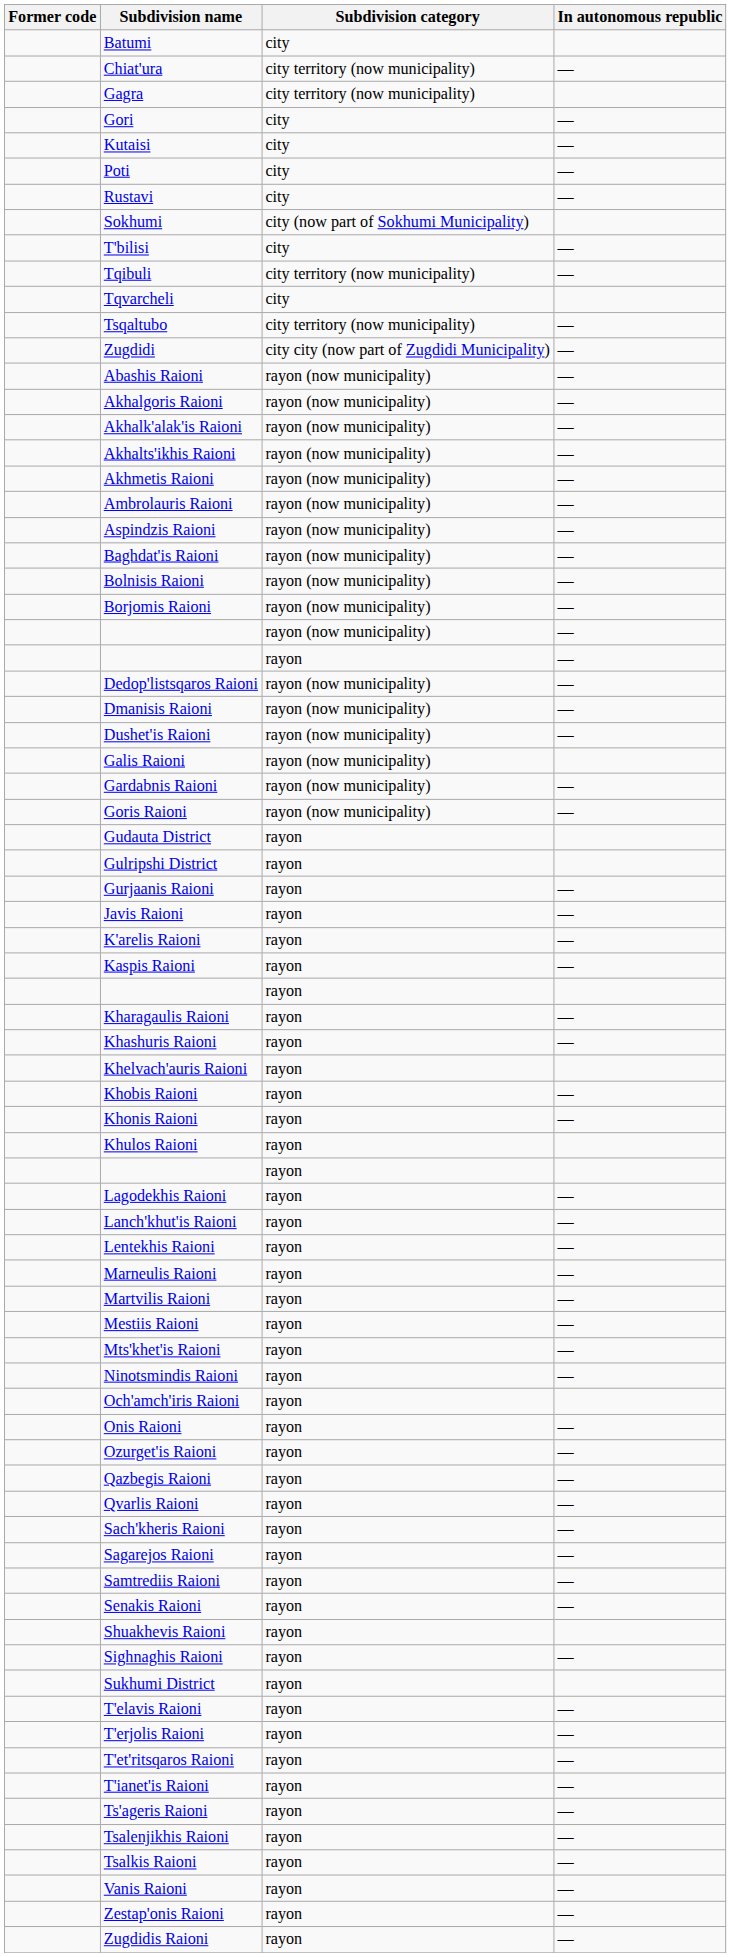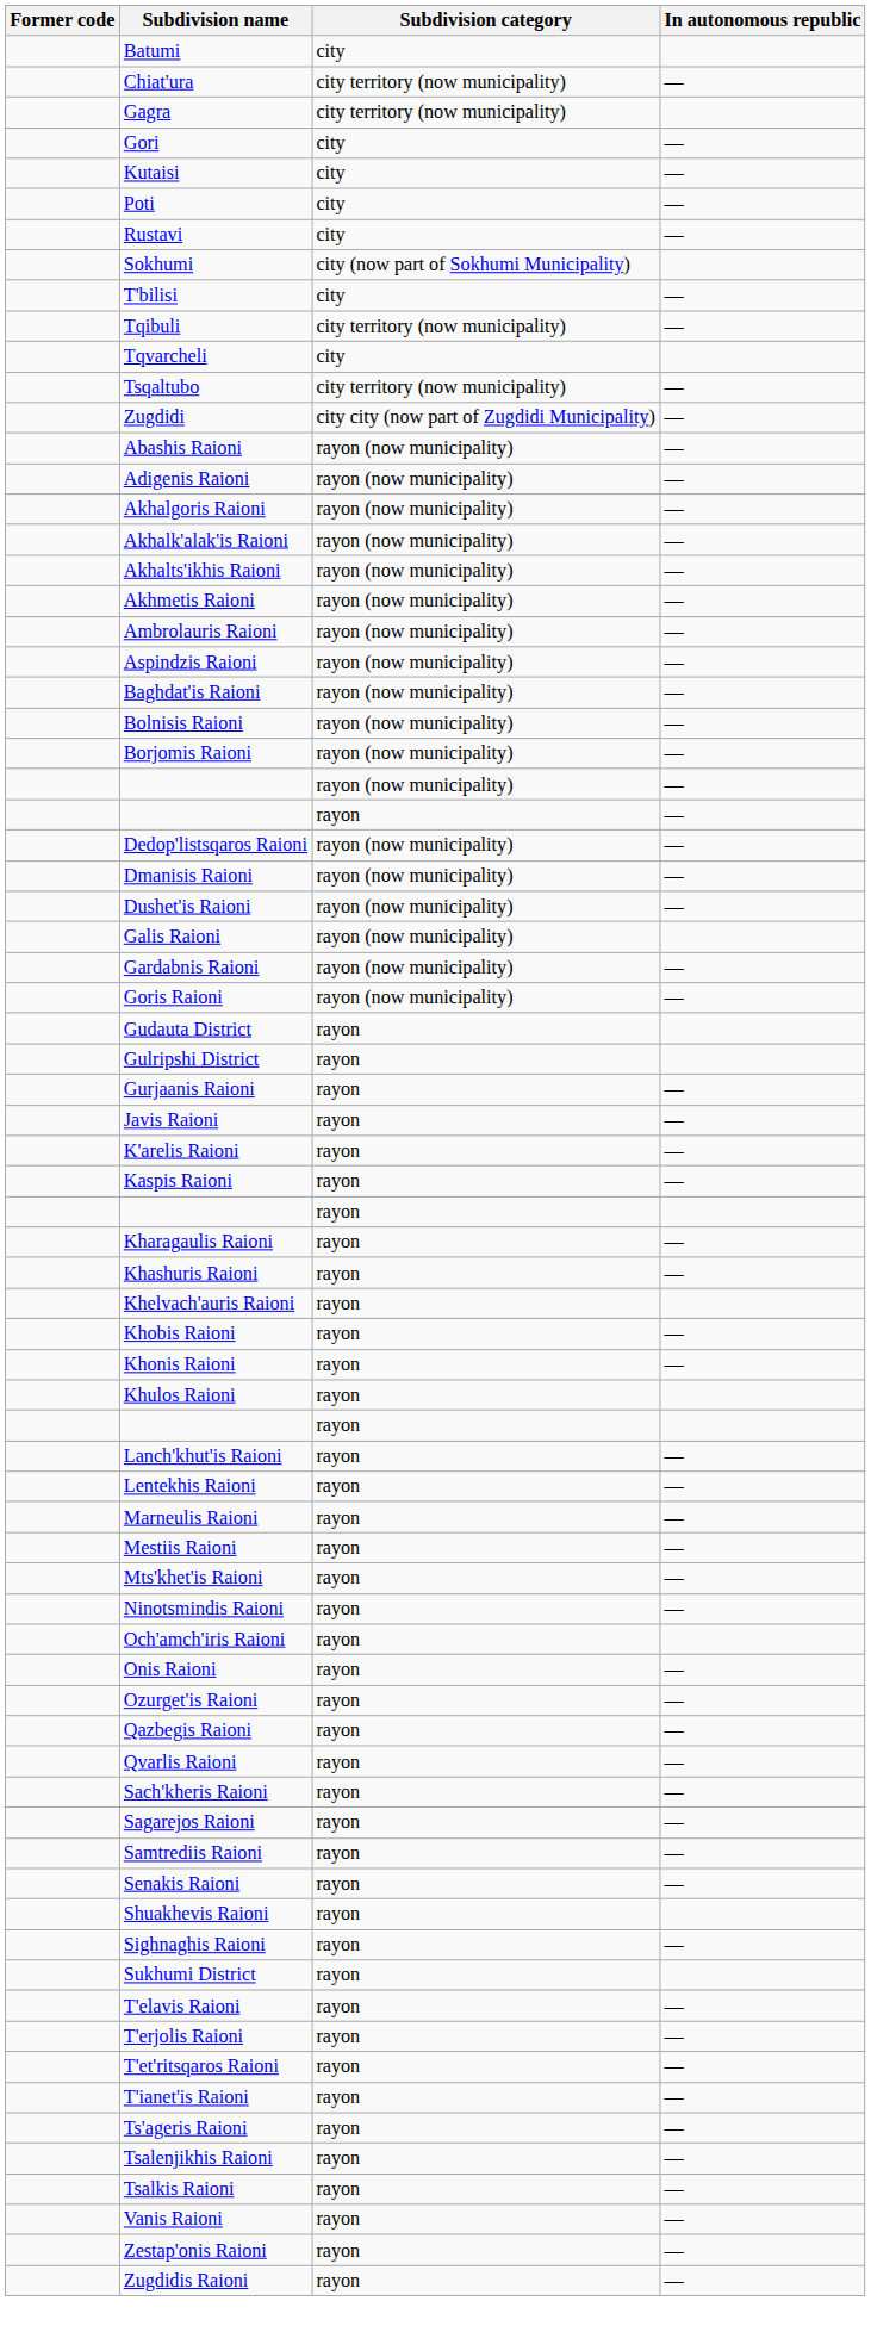+ row: Adigenis Raioni | rayon (now municipality) | —
- row: Lagodekhis Raioni | rayon | —
- row: Martvilis Raioni | rayon | —
